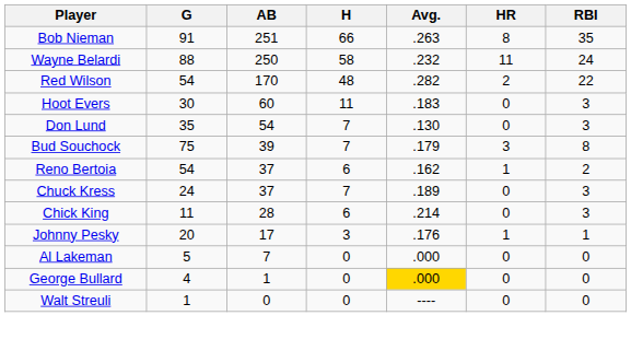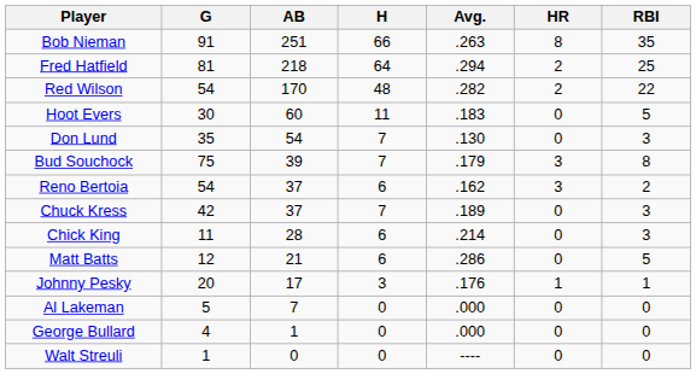- row: Wayne Belardi | 88 | 250 | 58 | .232 | 11 | 24
+ row: Fred Hatfield | 81 | 218 | 64 | .294 | 2 | 25
Hoot Evers | RBI: 3 -> 5
Reno Bertoia | HR: 1 -> 3
Chuck Kress | G: 24 -> 42
+ row: Matt Batts | 12 | 21 | 6 | .286 | 0 | 5
George Bullard | Avg.: gold background -> no background
